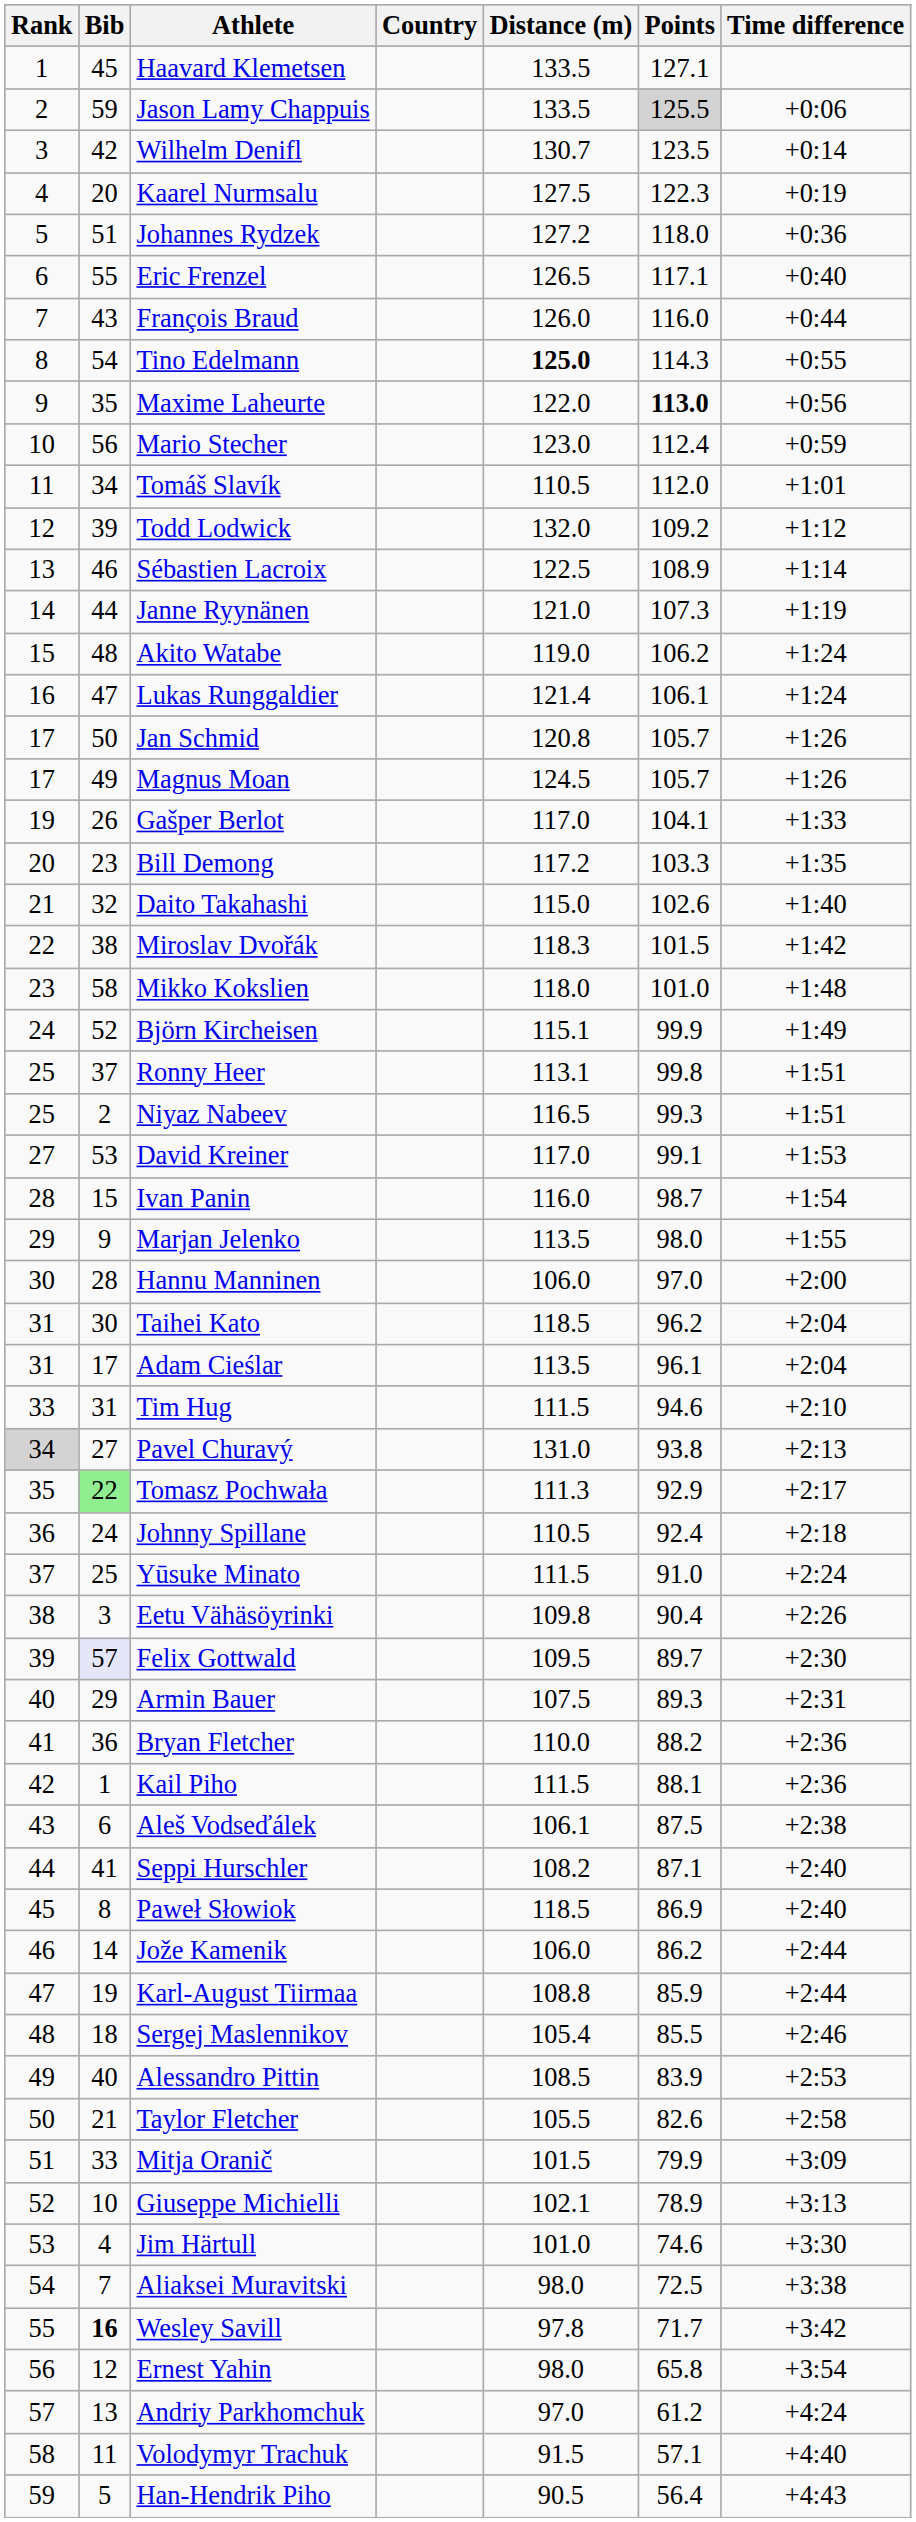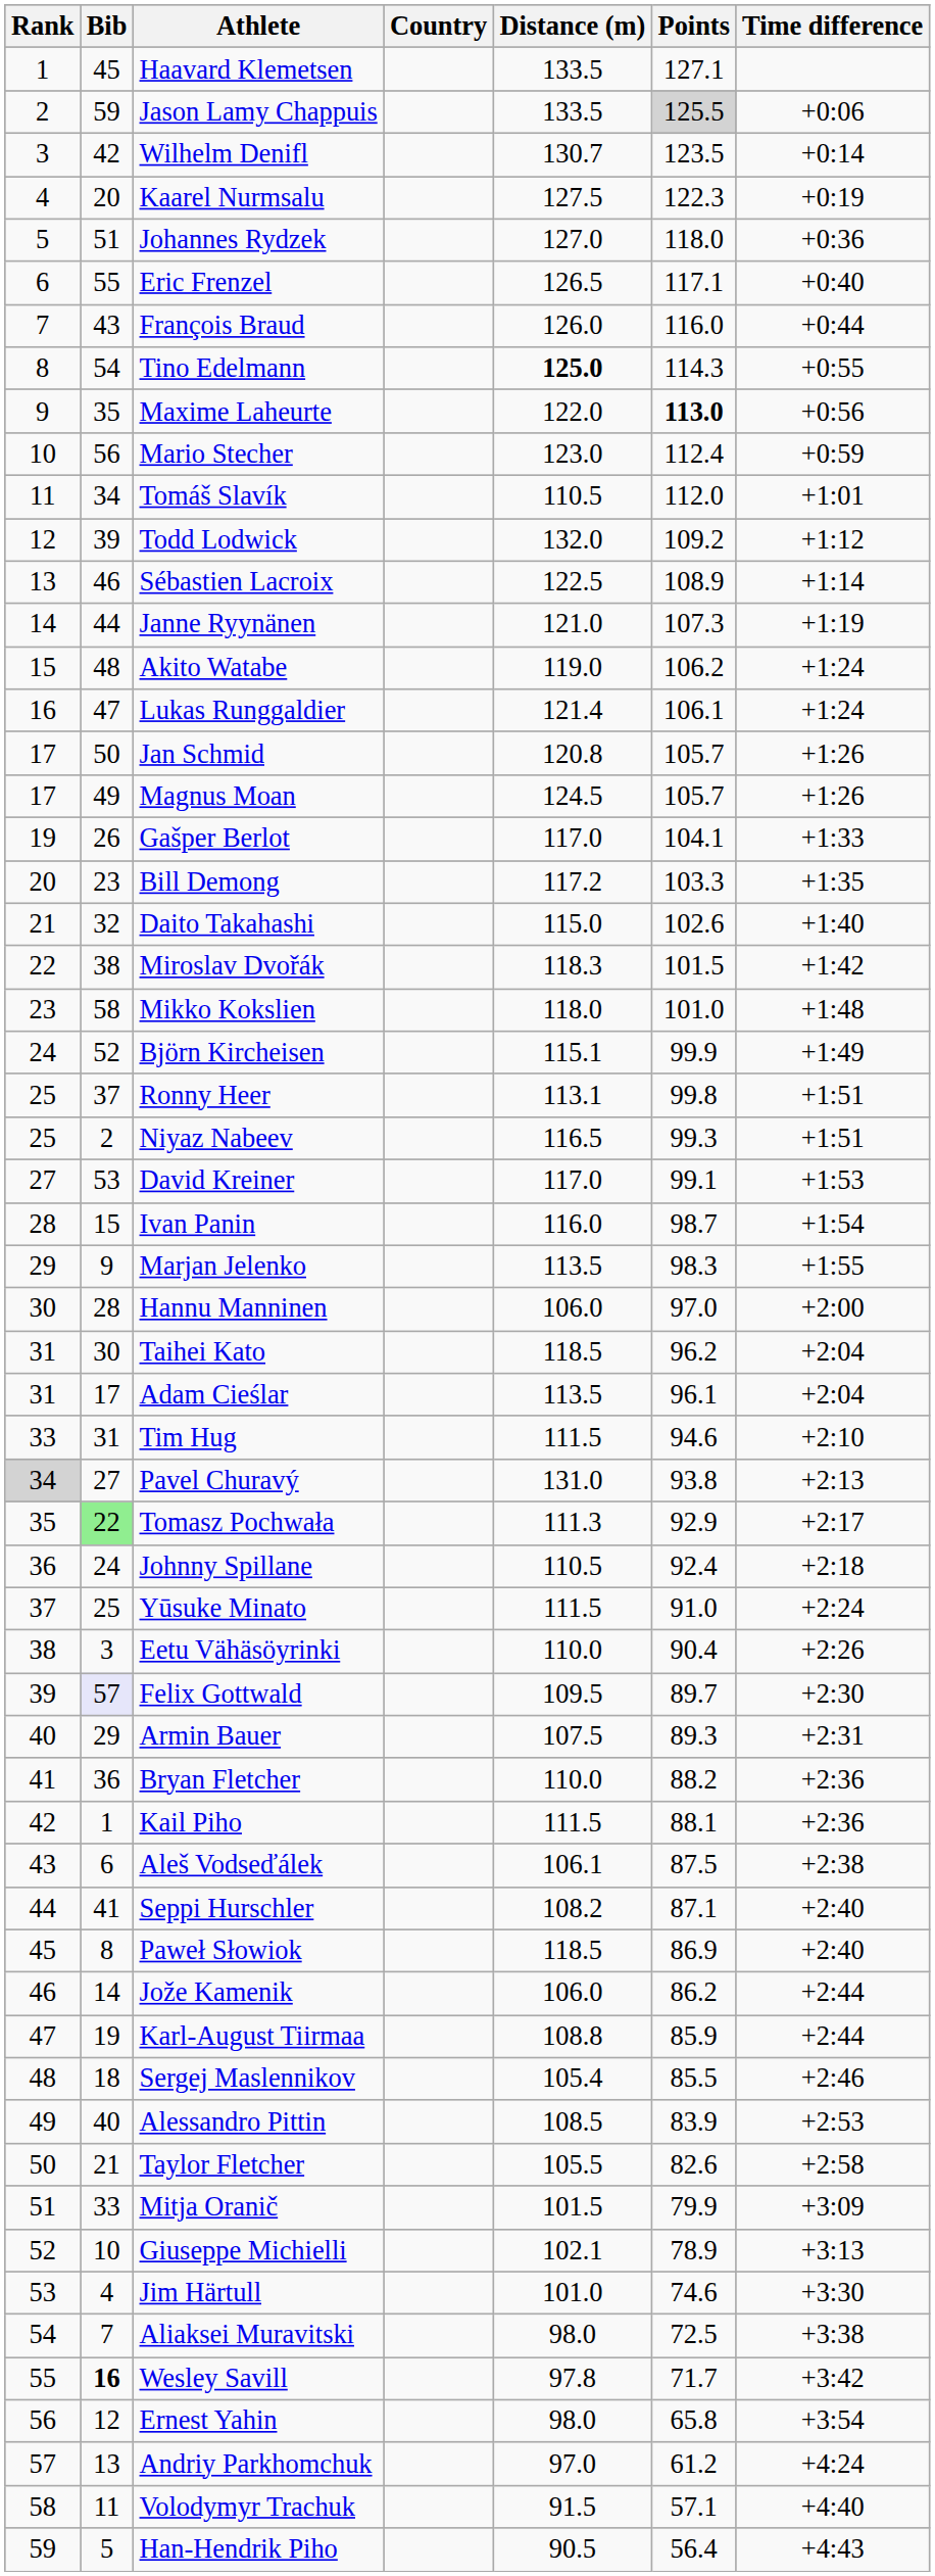Johannes Rydzek | Distance (m): 127.2 -> 127.0
Marjan Jelenko | Points: 98.0 -> 98.3
Eetu Vähäsöyrinki | Distance (m): 109.8 -> 110.0
